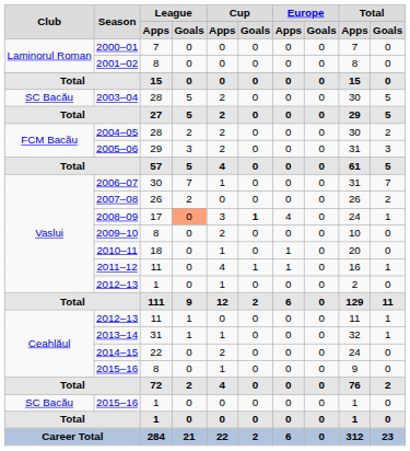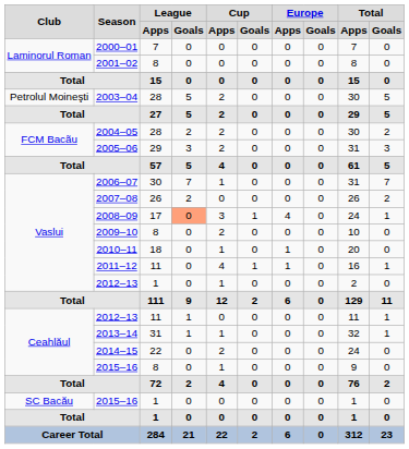2003–04 | Club: SC Bacău -> Petrolul Moineşti
2008–09 | Cup / Goals: bold -> normal
